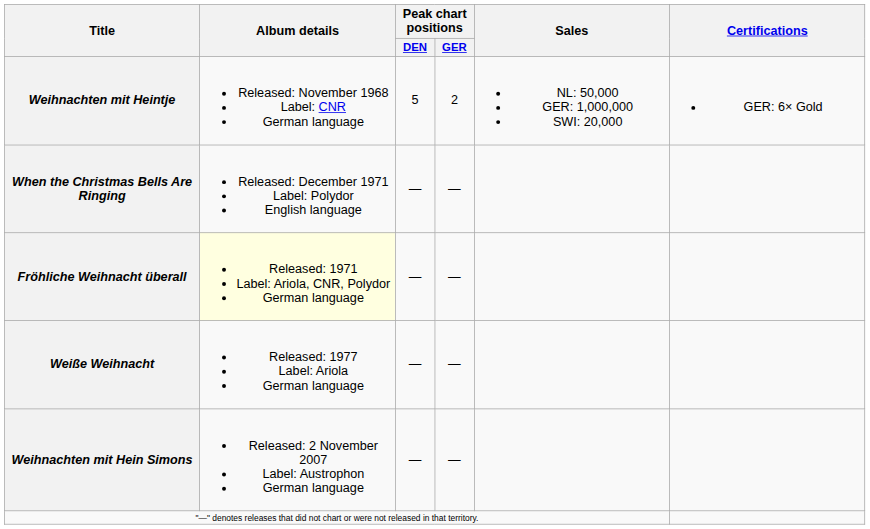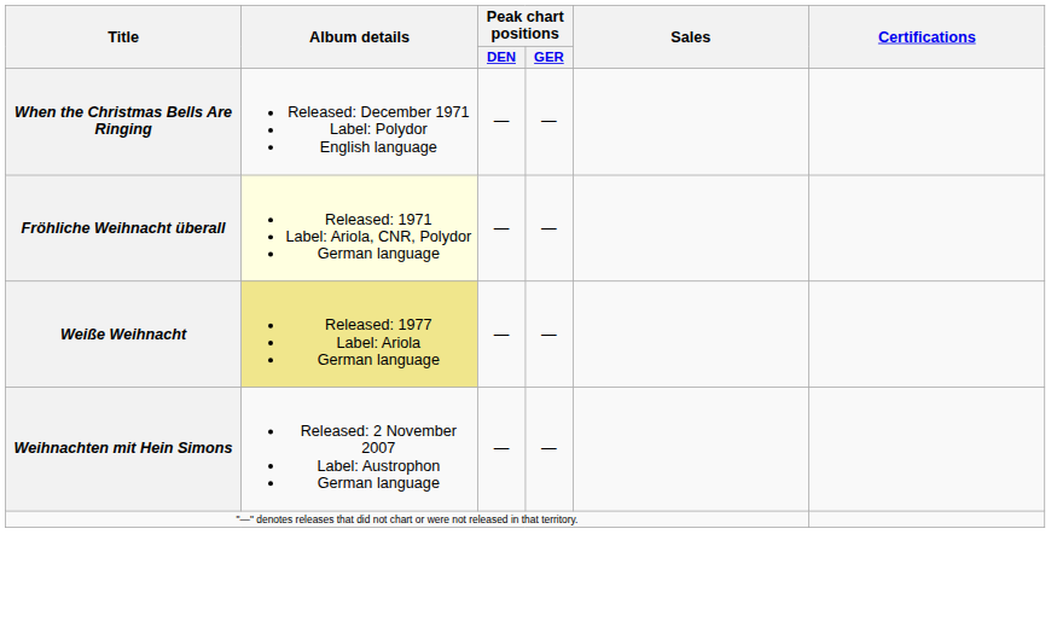- row: Weihnachten mit Heintje | Released: November 1968 Label: CNR German language | 5 | 2 | NL: 50,000 GER: 1,000,000 SWI: 20,000 | GER: 6× Gold
Weiße Weihnacht | Album details: no background -> khaki background
